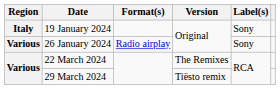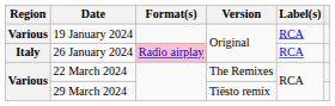19 January 2024 | Region: Italy -> Various
19 January 2024 | Label(s): Sony -> RCA
26 January 2024 | Region: Various -> Italy
26 January 2024 | Format(s): no background -> pink background
26 January 2024 | Label(s): Sony -> RCA
